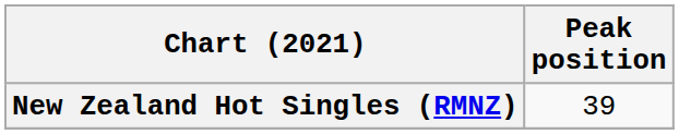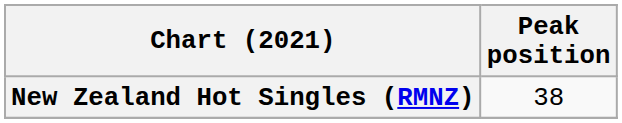New Zealand Hot Singles (RMNZ) | Peak position: 39 -> 38
